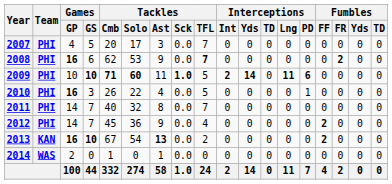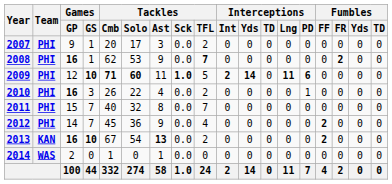2007 | Games / GP: 4 -> 9
2007 | Games / GS: 5 -> 1
2007 | Tackles / TFL: 7 -> 2
2008 | Games / GS: 6 -> 1
2009 | Games / GP: 10 -> 12
2010 | Tackles / TFL: 5 -> 2
2011 | Games / GP: 14 -> 15
